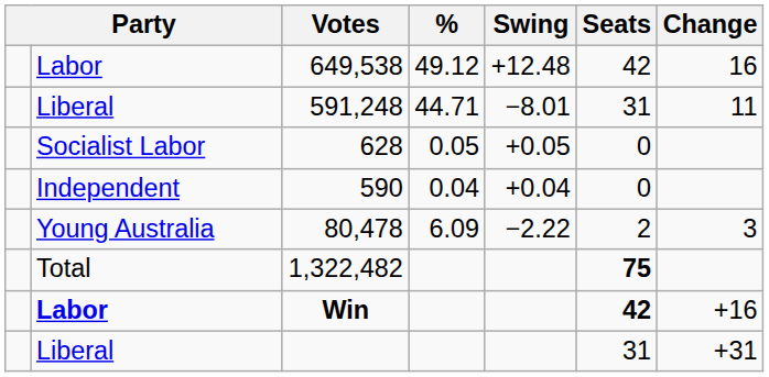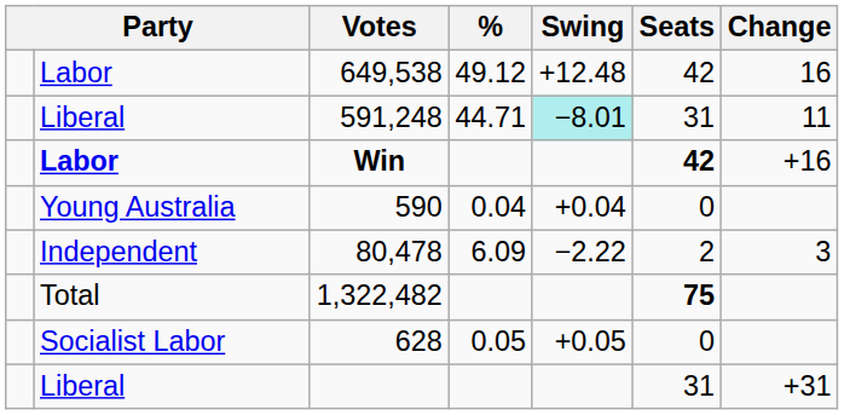591,248 | Swing: no background -> paleturquoise background
rows swapped: 628 <-> Win
590 | column 2: Independent -> Young Australia
80,478 | column 2: Young Australia -> Independent
